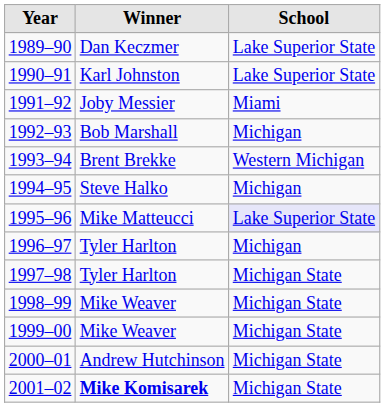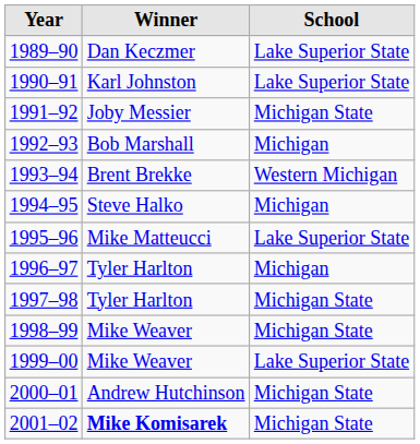1991–92 | School: Miami -> Michigan State
1995–96 | School: lavender background -> no background
1999–00 | School: Michigan State -> Lake Superior State
